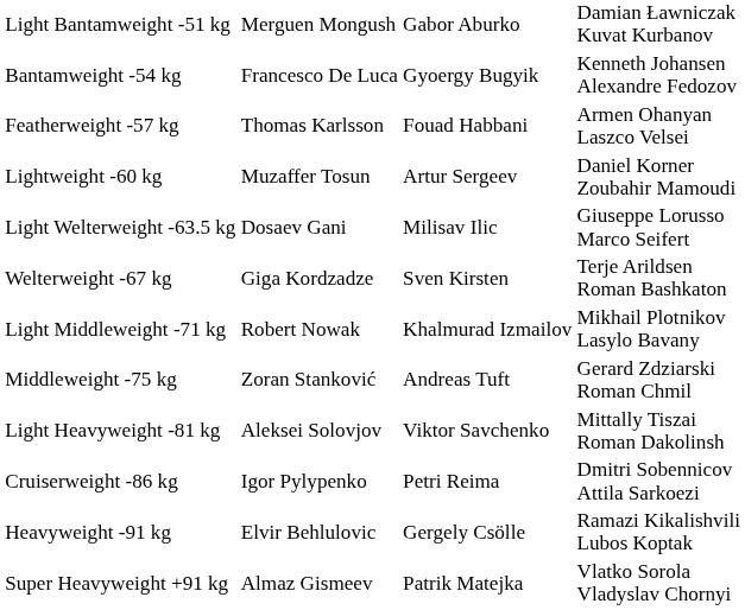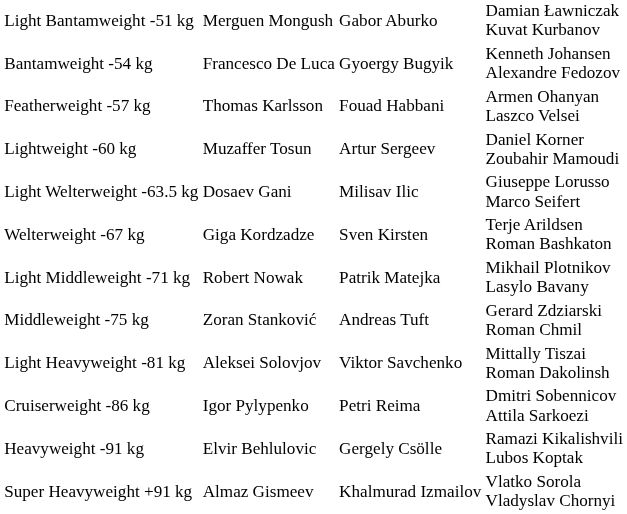Light Middleweight -71 kg | column 3: Khalmurad Izmailov -> Patrik Matejka
Super Heavyweight +91 kg | column 3: Patrik Matejka -> Khalmurad Izmailov
